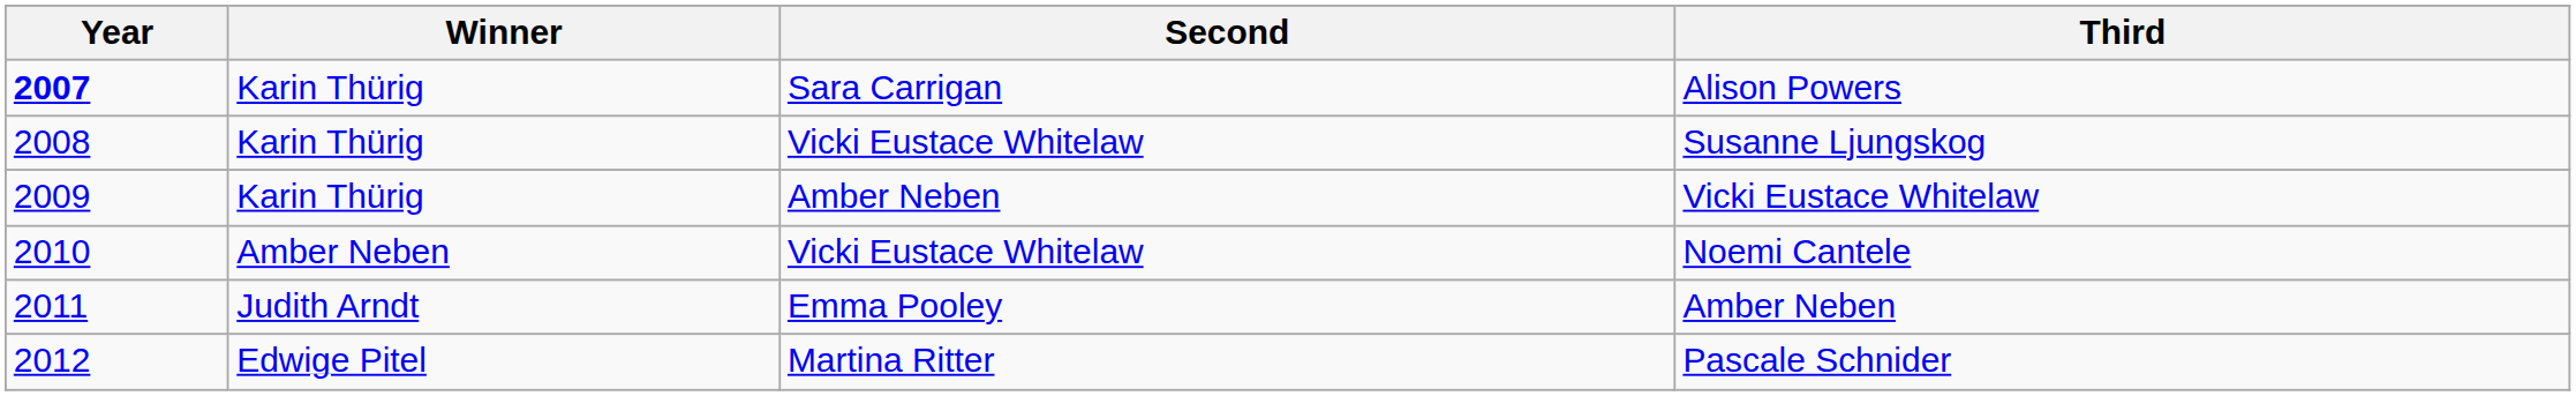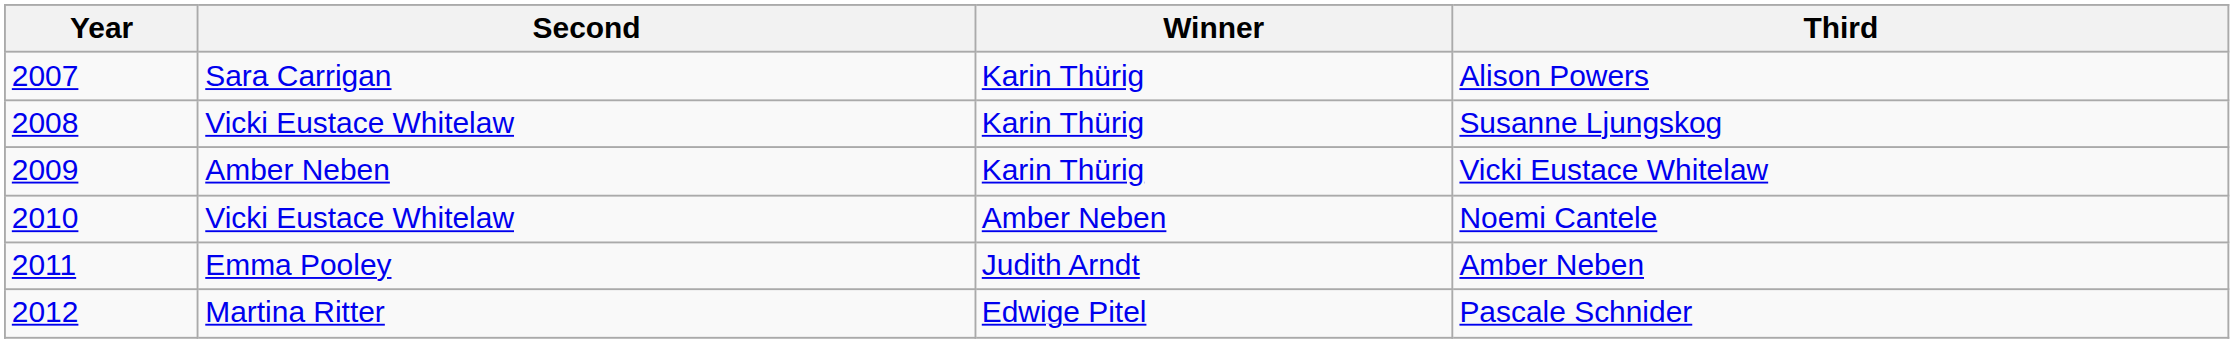columns swapped: Winner <-> Second
Alison Powers | Year: bold -> normal
